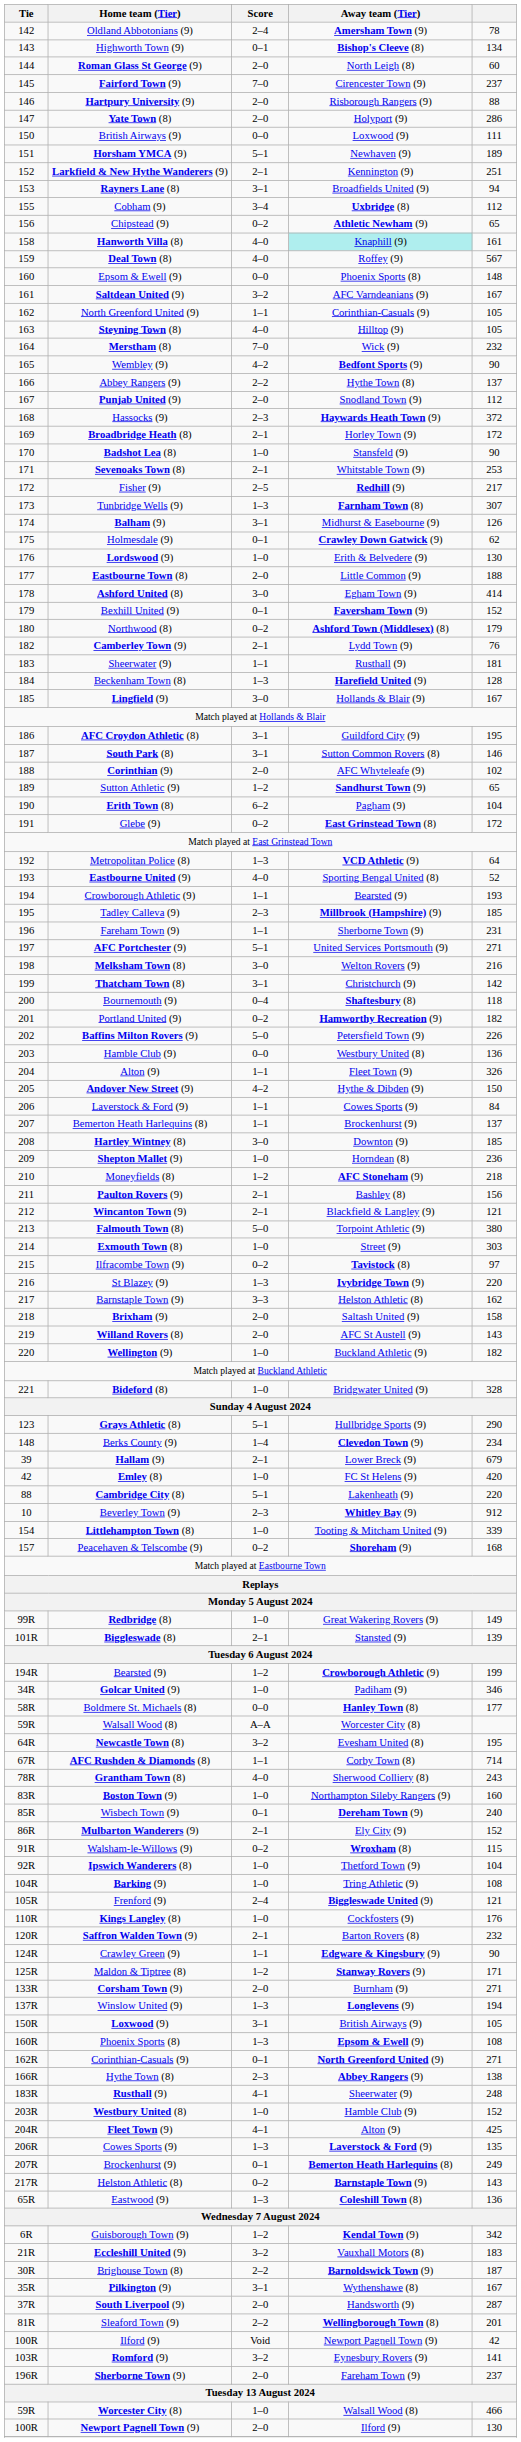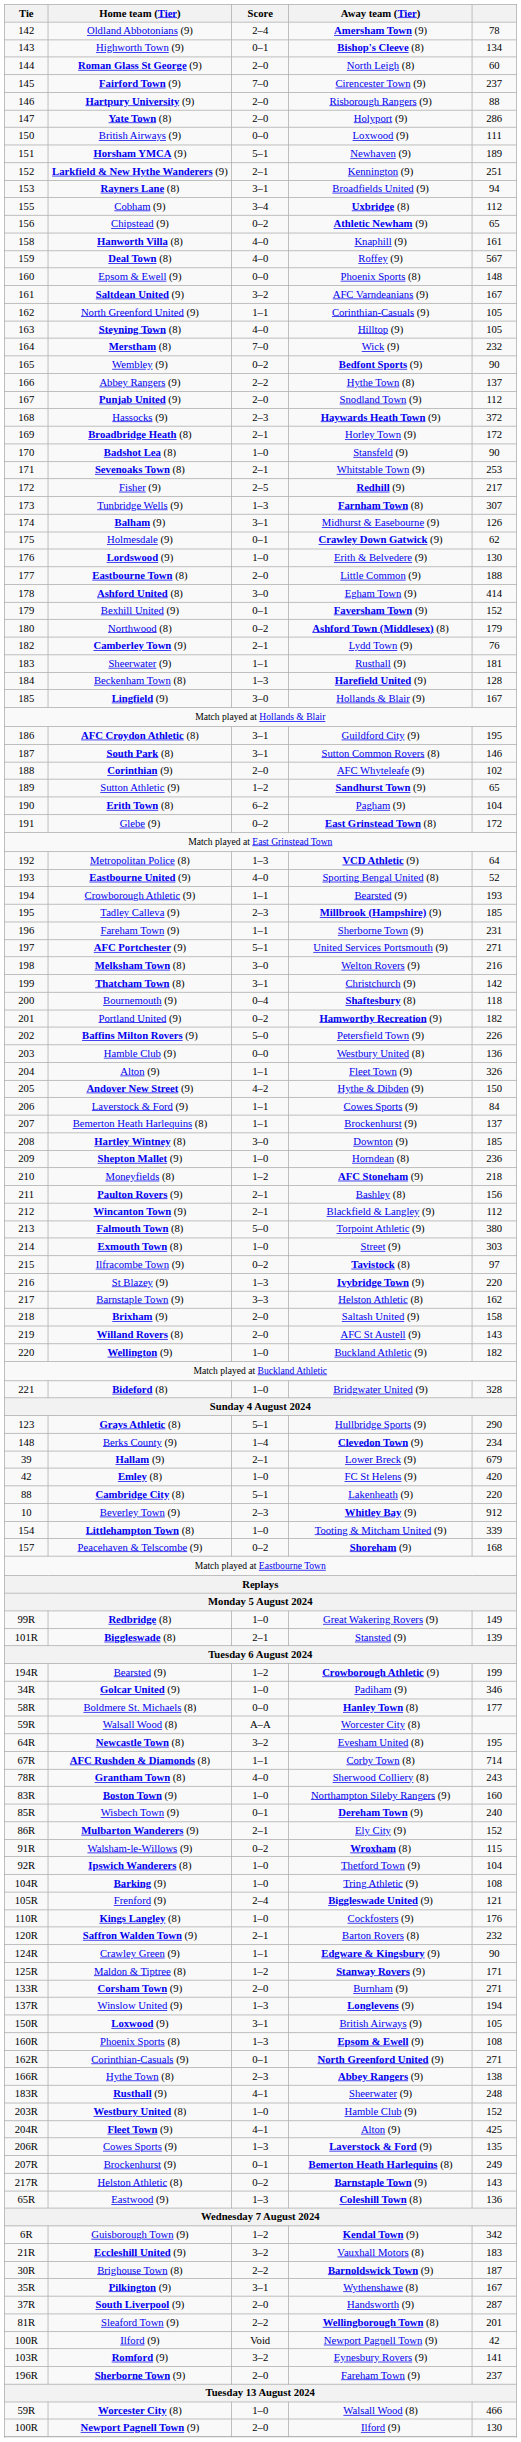Hanworth Villa (8) | Away team (Tier): paleturquoise background -> no background
Wembley (9) | Score: 4–2 -> 0–2
Wincanton Town (9) | column 5: 121 -> 112
